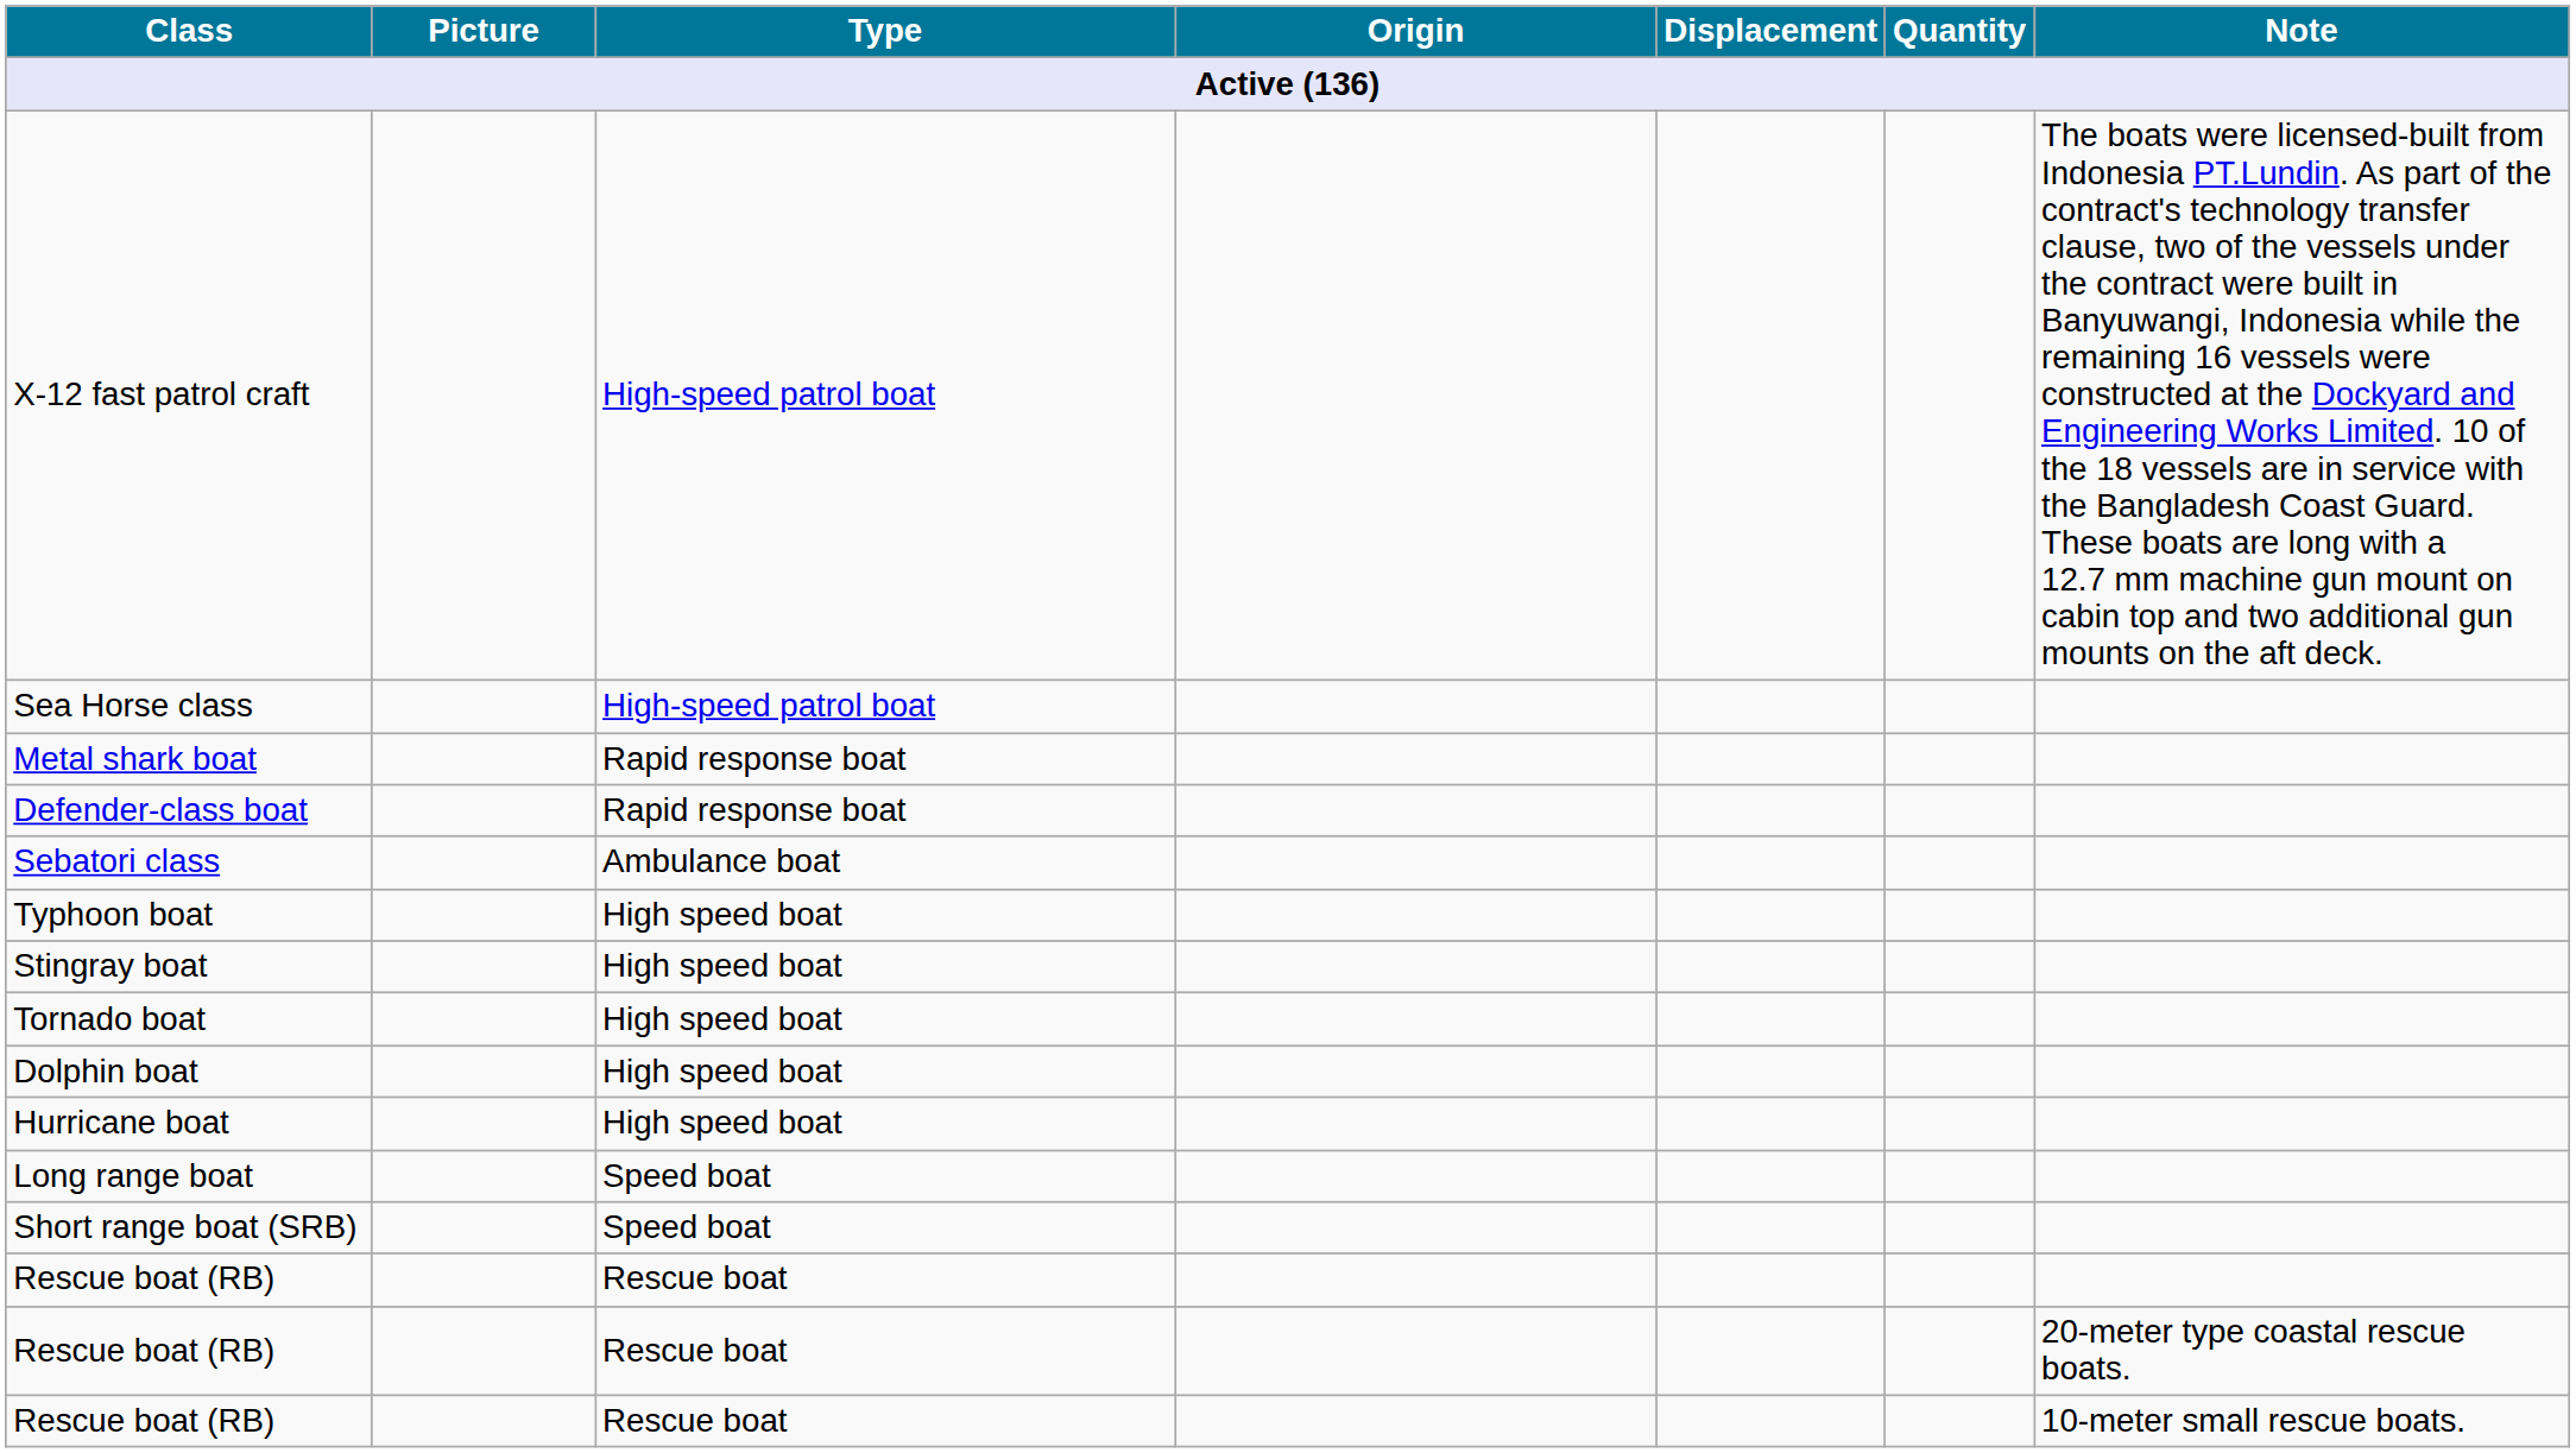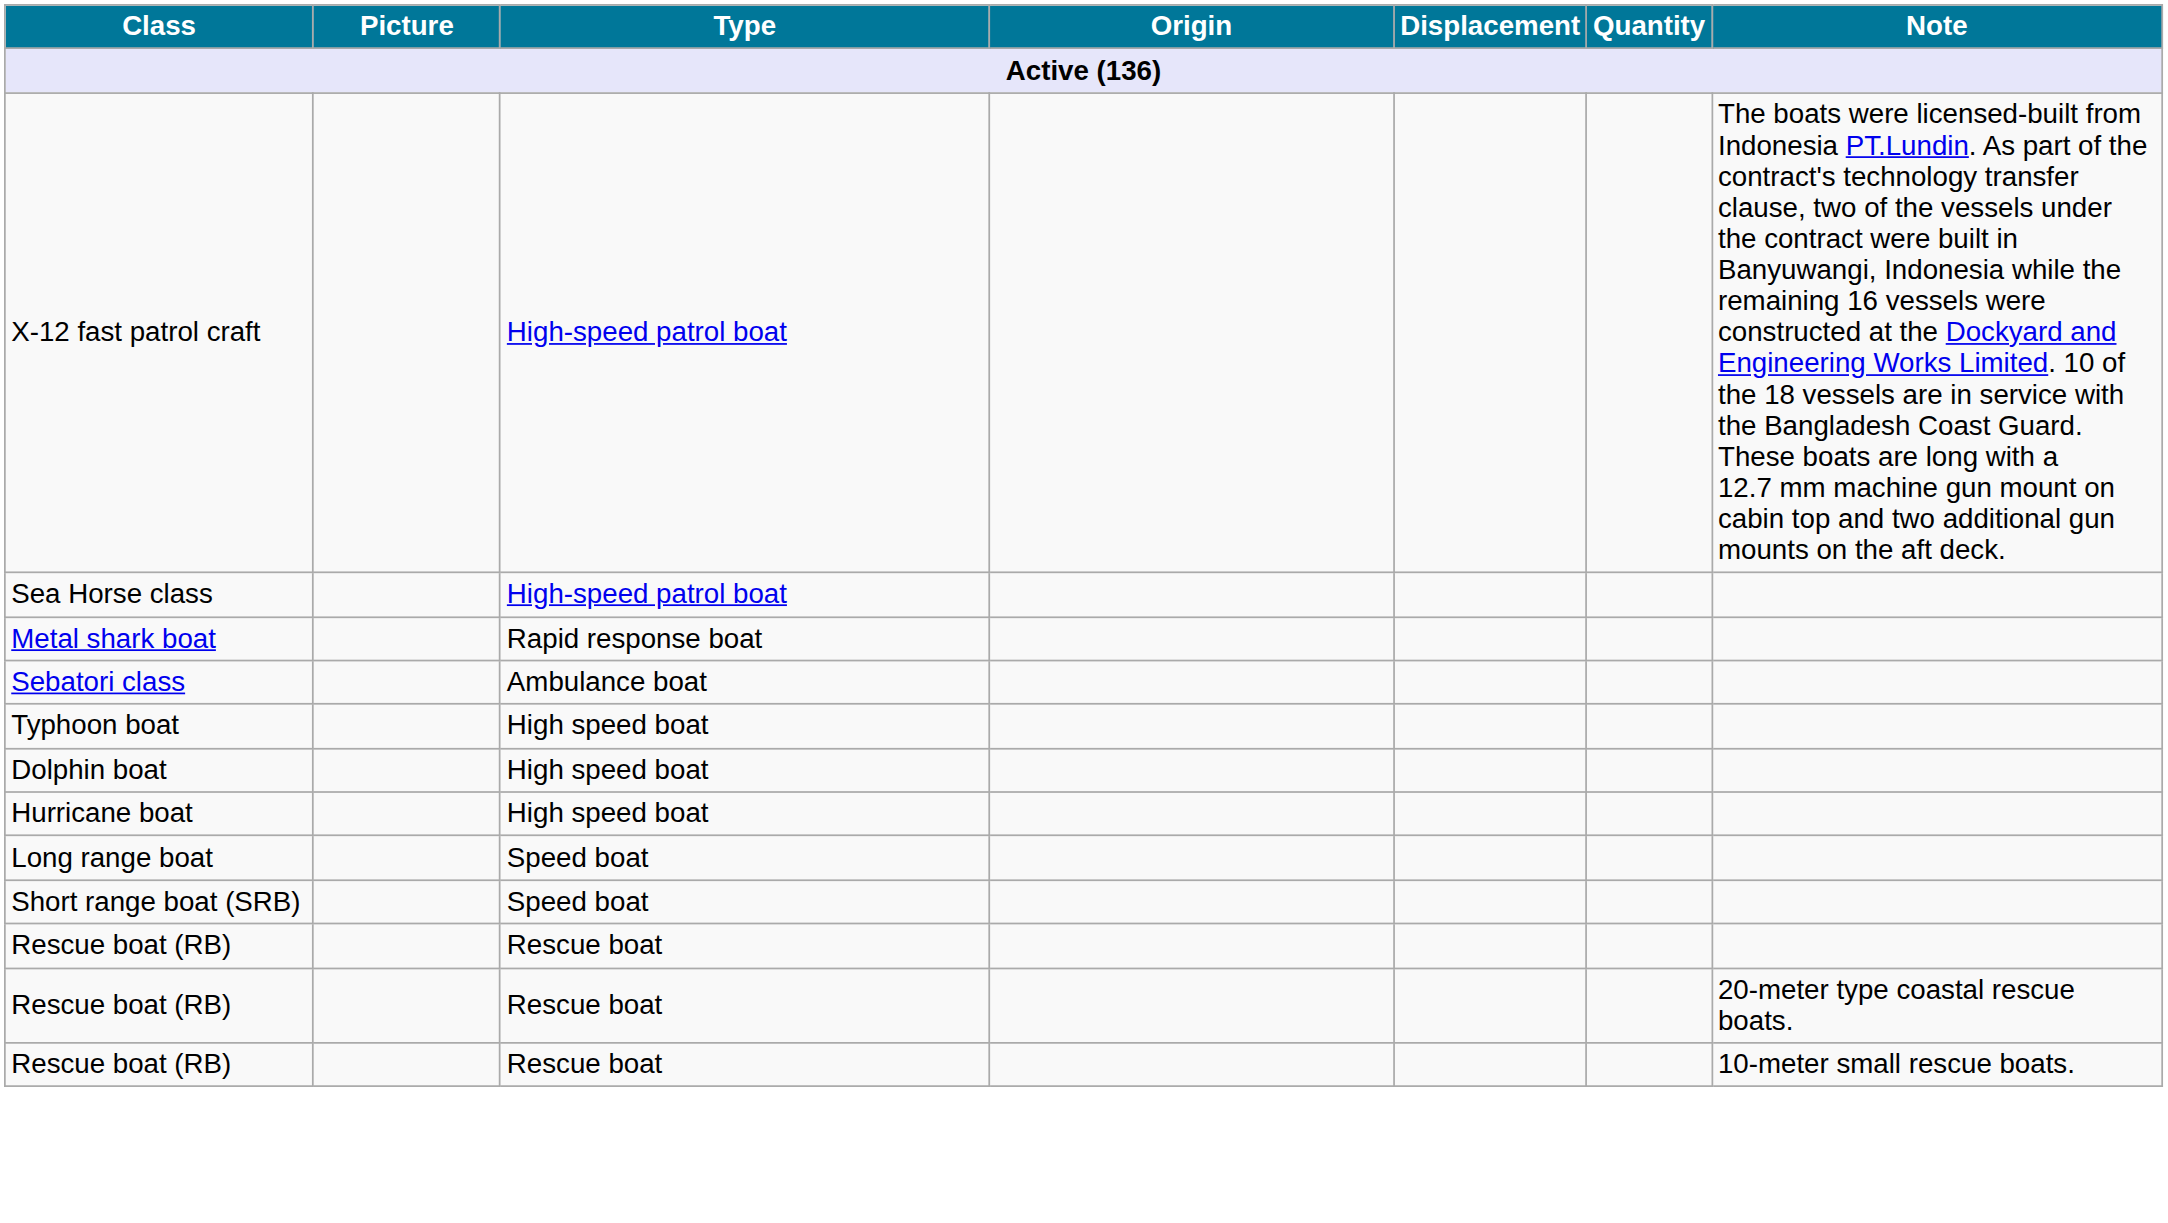- row: Defender-class boat | Rapid response boat
- row: Stingray boat | High speed boat
- row: Tornado boat | High speed boat
